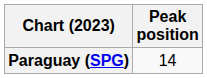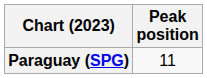Paraguay (SPG) | Peak position: 14 -> 11
